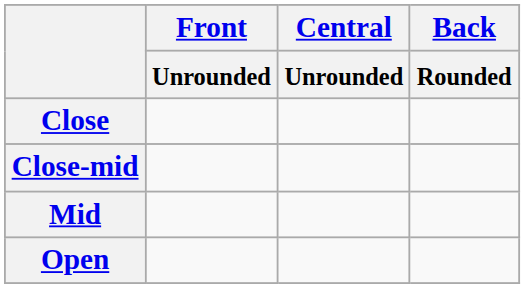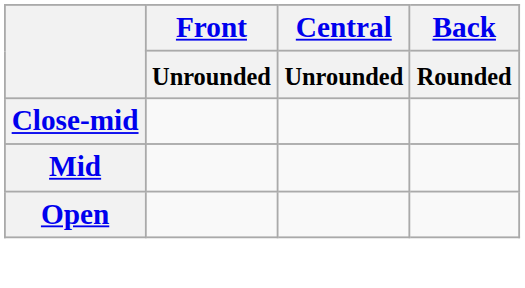- row: Close
